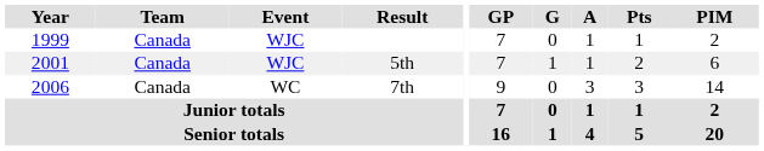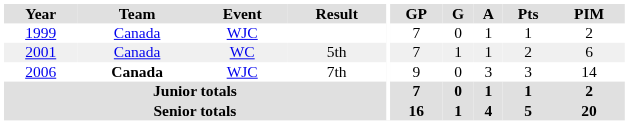5th | Event: WJC -> WC
7th | Team: normal -> bold
7th | Event: WC -> WJC
